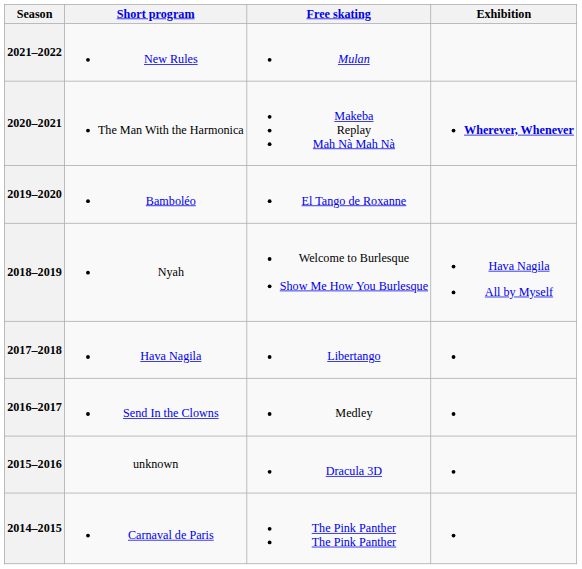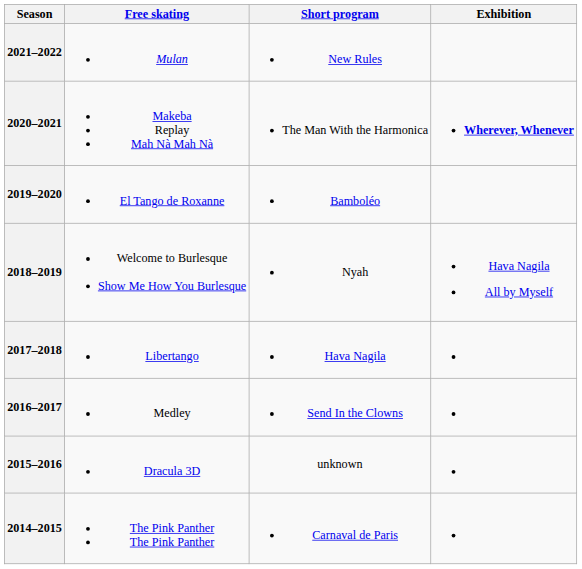columns swapped: Short program <-> Free skating
